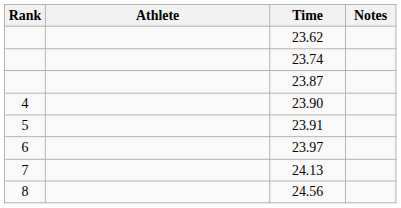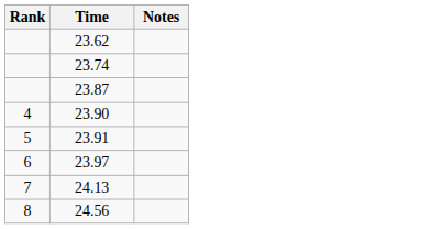- column: Athlete
